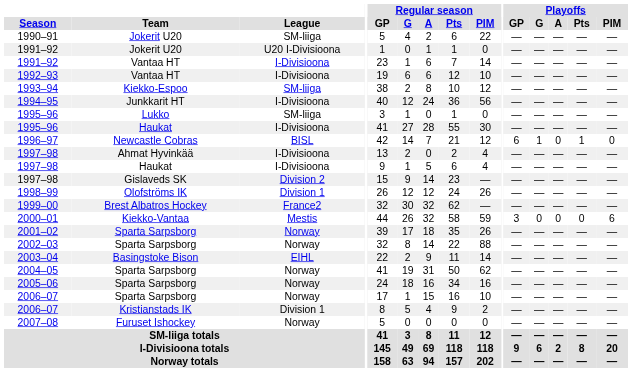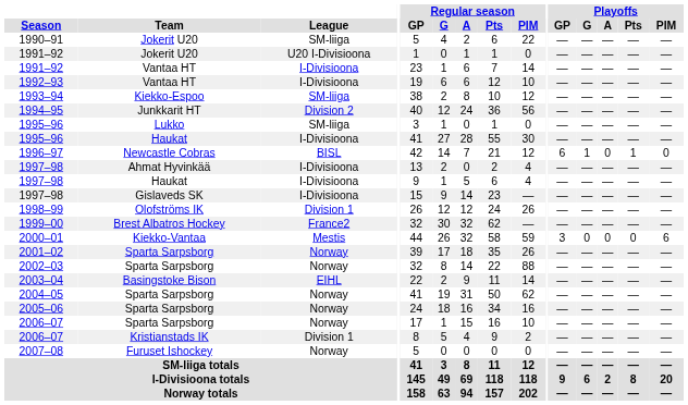1994–95 | League: I-Divisioona -> Division 2
1997–98 / Gislaveds SK | League: Division 2 -> I-Divisioona
